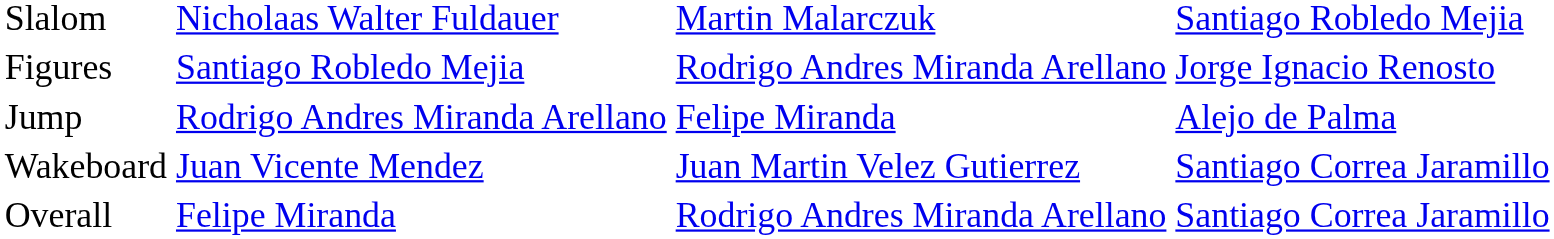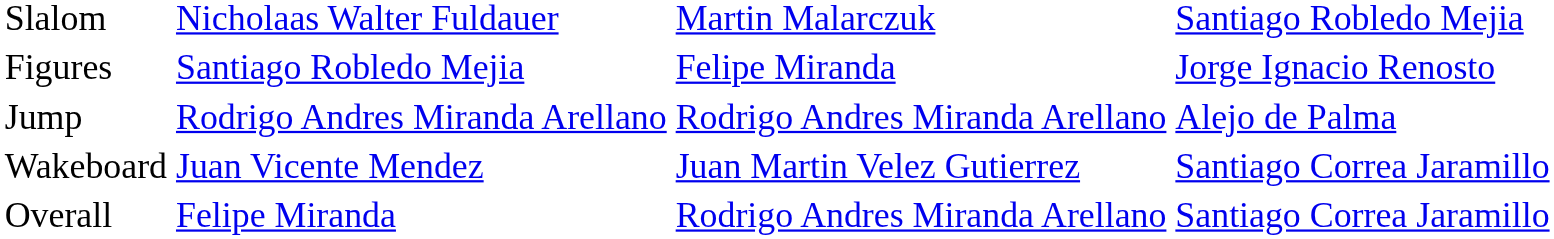Figures | column 3: Rodrigo Andres Miranda Arellano -> Felipe Miranda
Jump | column 3: Felipe Miranda -> Rodrigo Andres Miranda Arellano
